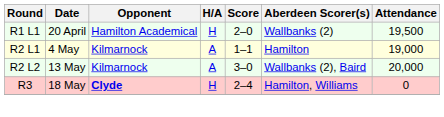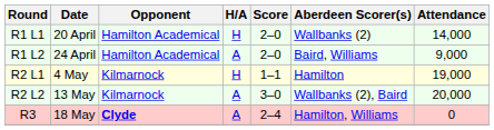R1 L1 | Attendance: 19,500 -> 14,000
+ row: R1 L2 | 24 April | Hamilton Academical | A | 2–0 | Baird, Williams | 9,000
R2 L1 | H/A: A -> H
R3 | H/A: H -> A
